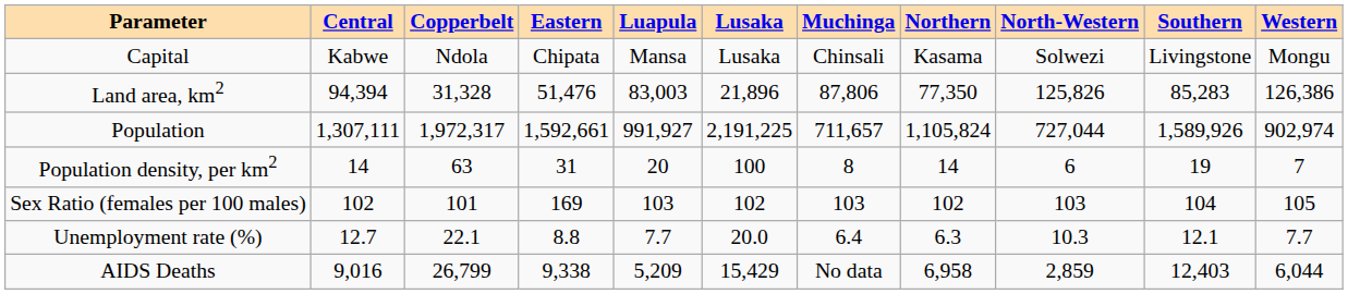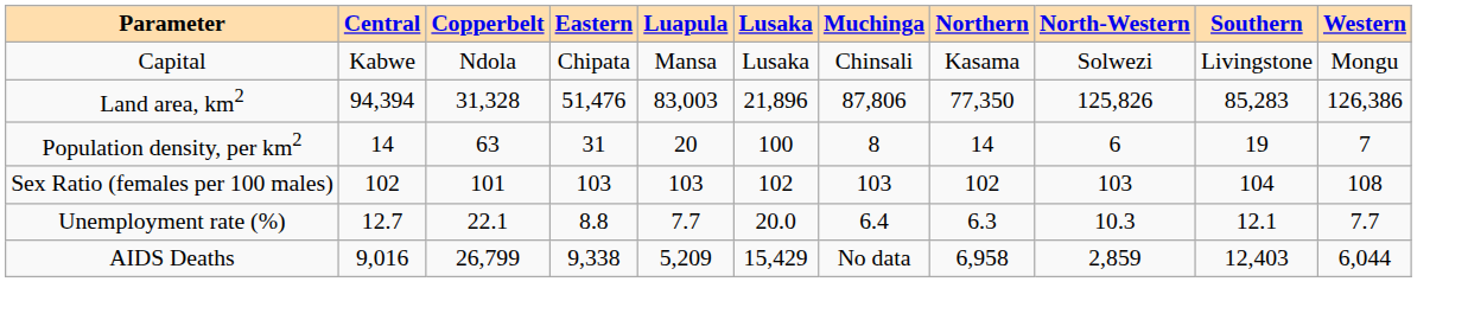- row: Population | 1,307,111 | 1,972,317 | 1,592,661 | 991,927 | 2,191,225 | 711,657 | 1,105,824 | 727,044 | 1,589,926 | 902,974
Sex Ratio (females per 100 males) | Eastern: 169 -> 103
Sex Ratio (females per 100 males) | Western: 105 -> 108
